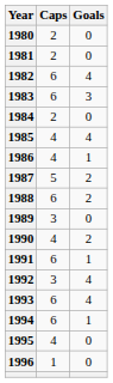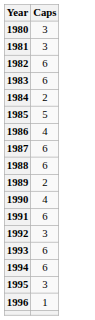- column: Goals | 0 | 0 | 4 | 3 | 0 | 4 | 1 | 2 | 2 | 0 | 2 | 1 | 4 | 4 | 1 | 0 | 0
1980 | Caps: 2 -> 3
1981 | Caps: 2 -> 3
1985 | Caps: 4 -> 5
1987 | Caps: 5 -> 6
1989 | Caps: 3 -> 2
1995 | Caps: 4 -> 3
